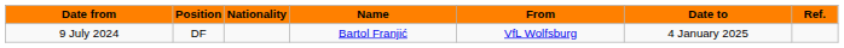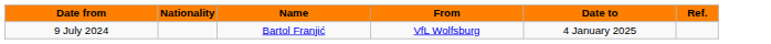- column: Position | DF
